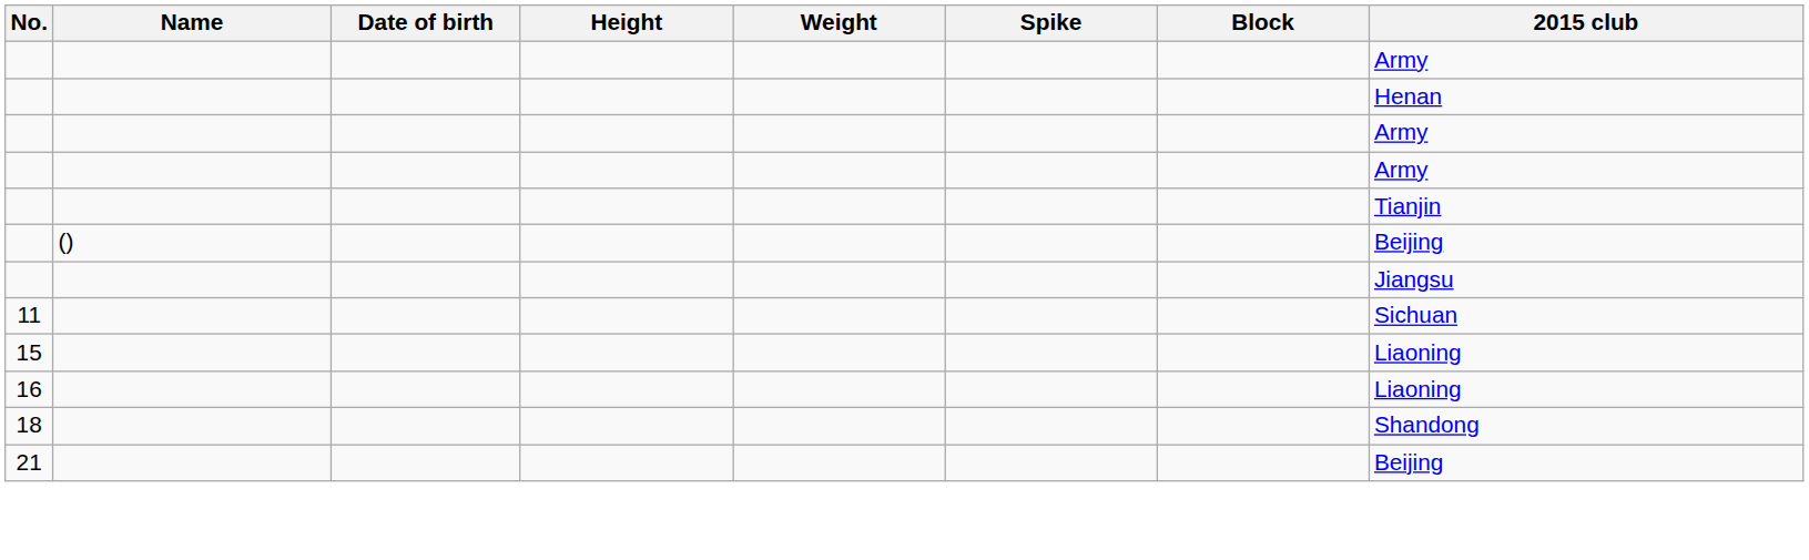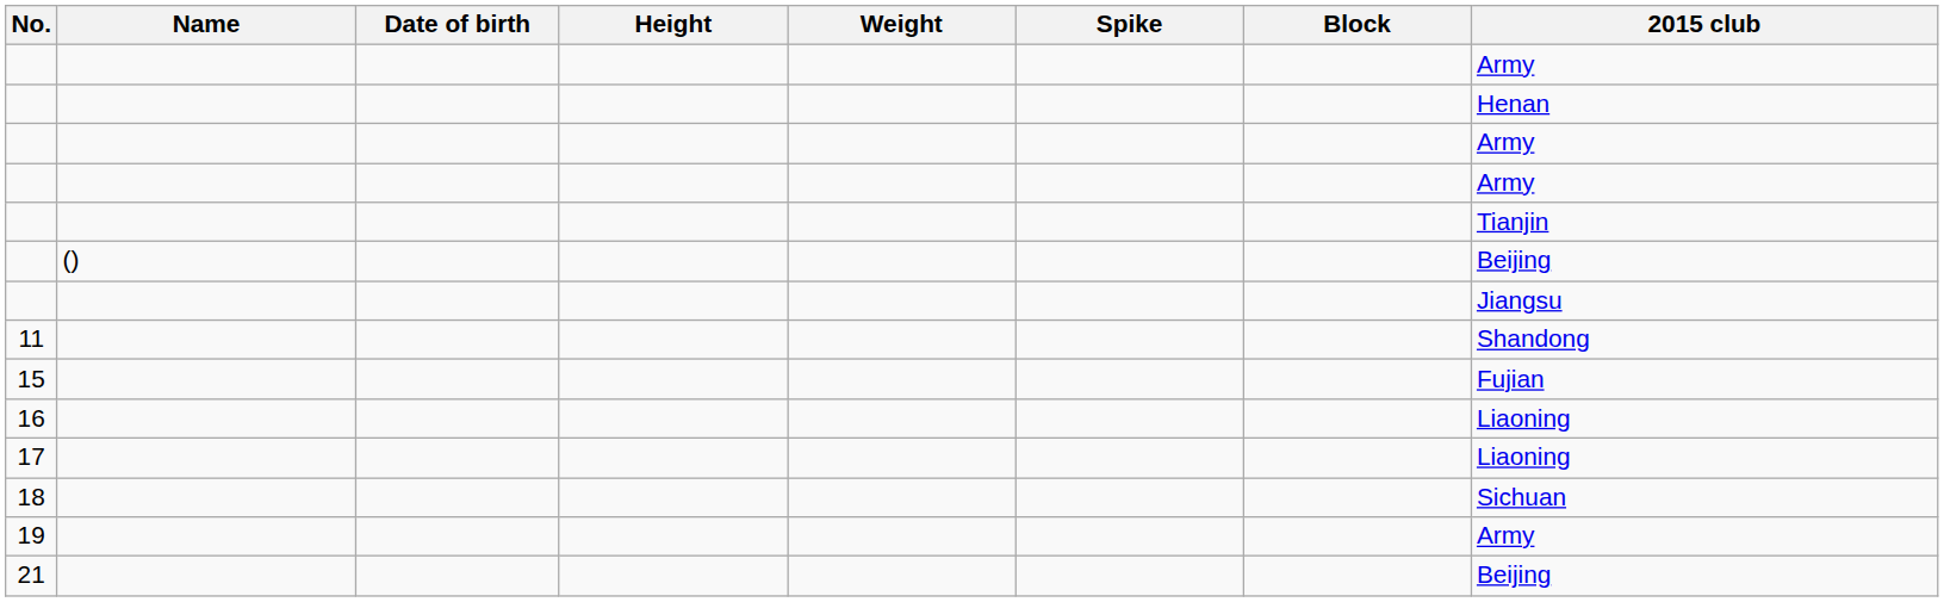11 | 2015 club: Sichuan -> Shandong
15 | 2015 club: Liaoning -> Fujian
+ row: 17 | Liaoning
18 | 2015 club: Shandong -> Sichuan
+ row: 19 | Army
